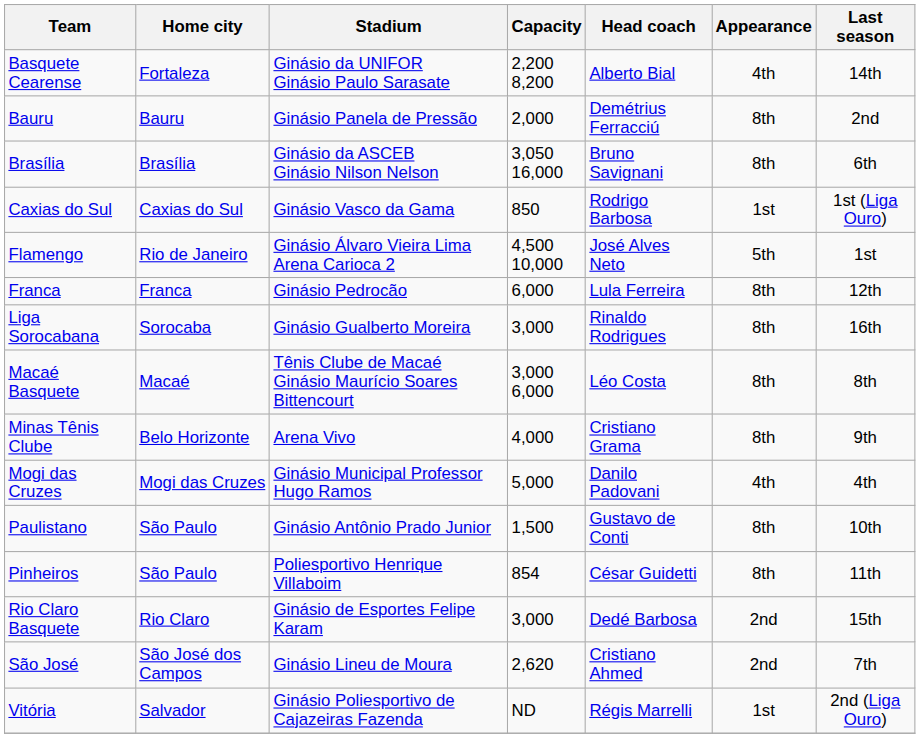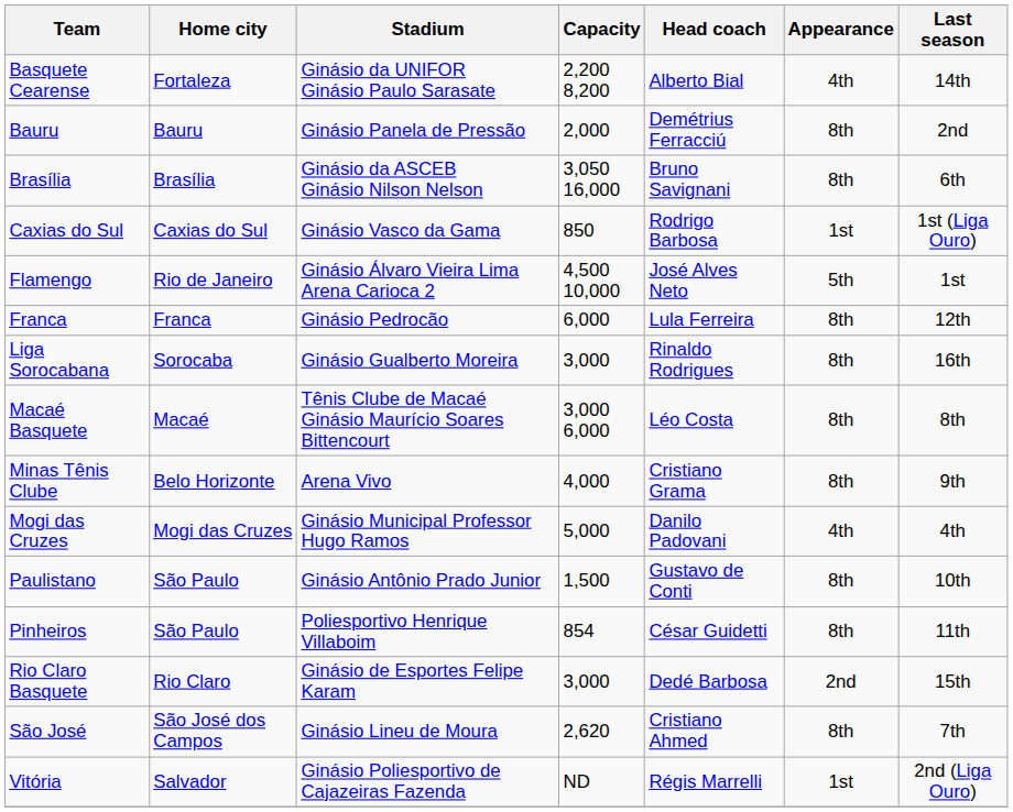São José | Appearance: 2nd -> 8th
